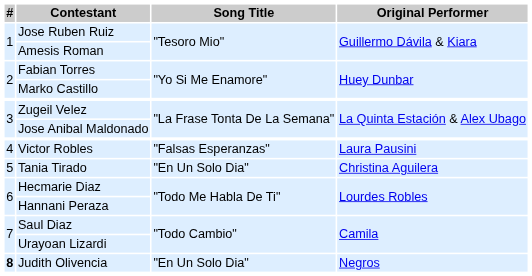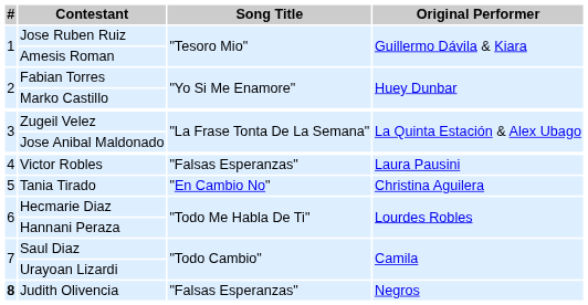Tania Tirado | Song Title: "En Un Solo Dia" -> "En Cambio No"
Judith Olivencia | Song Title: "En Un Solo Dia" -> "Falsas Esperanzas"
